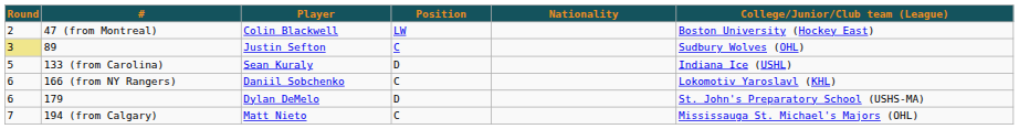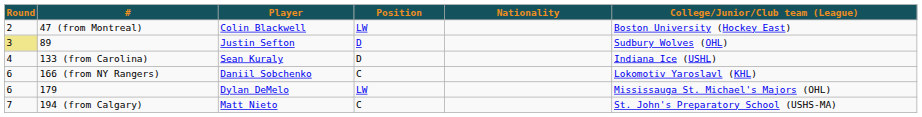89 | Position: C -> D
133 (from Carolina) | Round: 5 -> 4
179 | Position: D -> LW
179 | College/Junior/Club team (League): St. John's Preparatory School (USHS-MA) -> Mississauga St. Michael's Majors (OHL)
194 (from Calgary) | College/Junior/Club team (League): Mississauga St. Michael's Majors (OHL) -> St. John's Preparatory School (USHS-MA)
